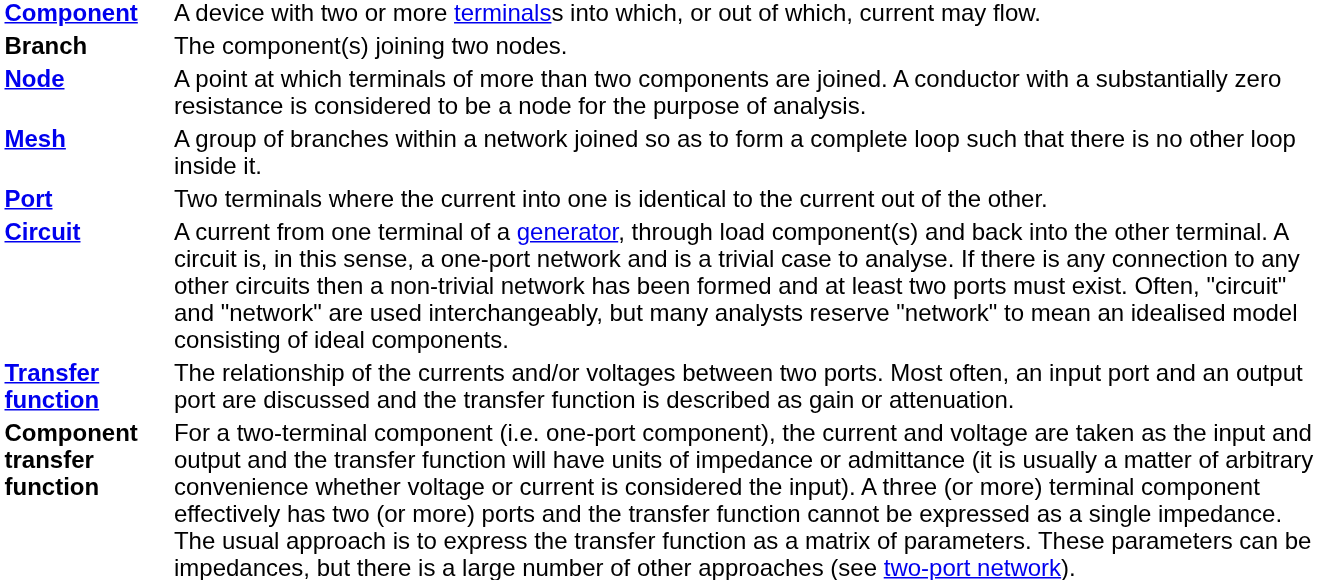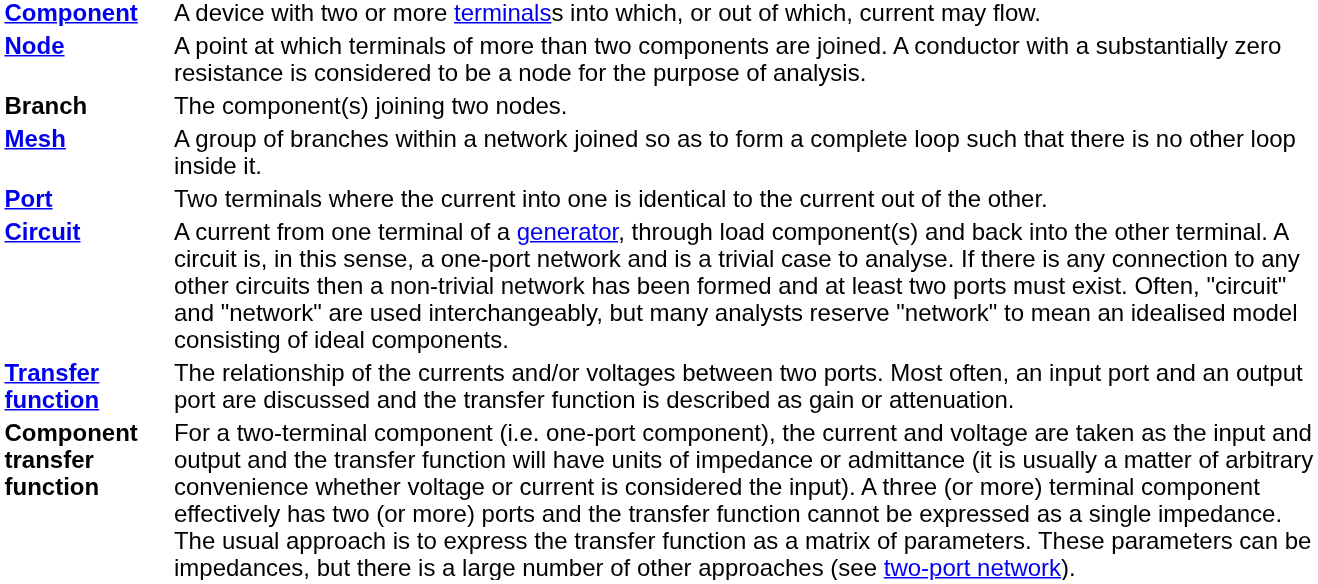rows swapped: Node <-> Branch
